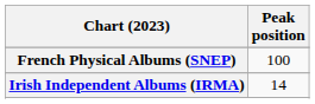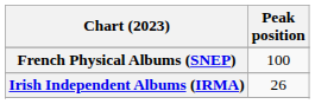Irish Independent Albums (IRMA) | Peak position: 14 -> 26
